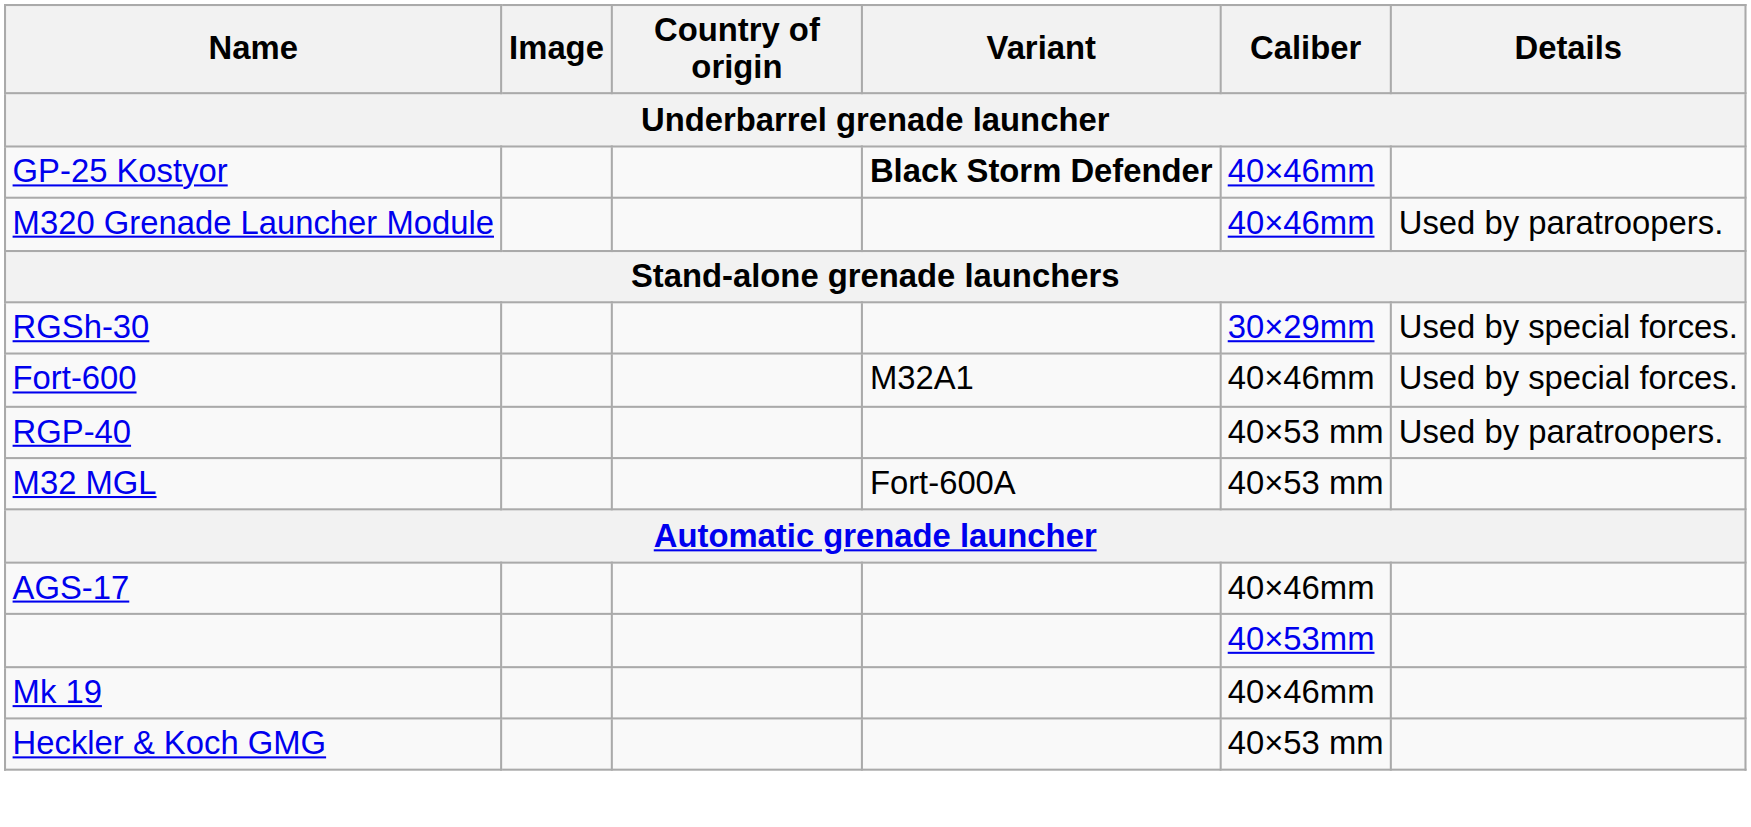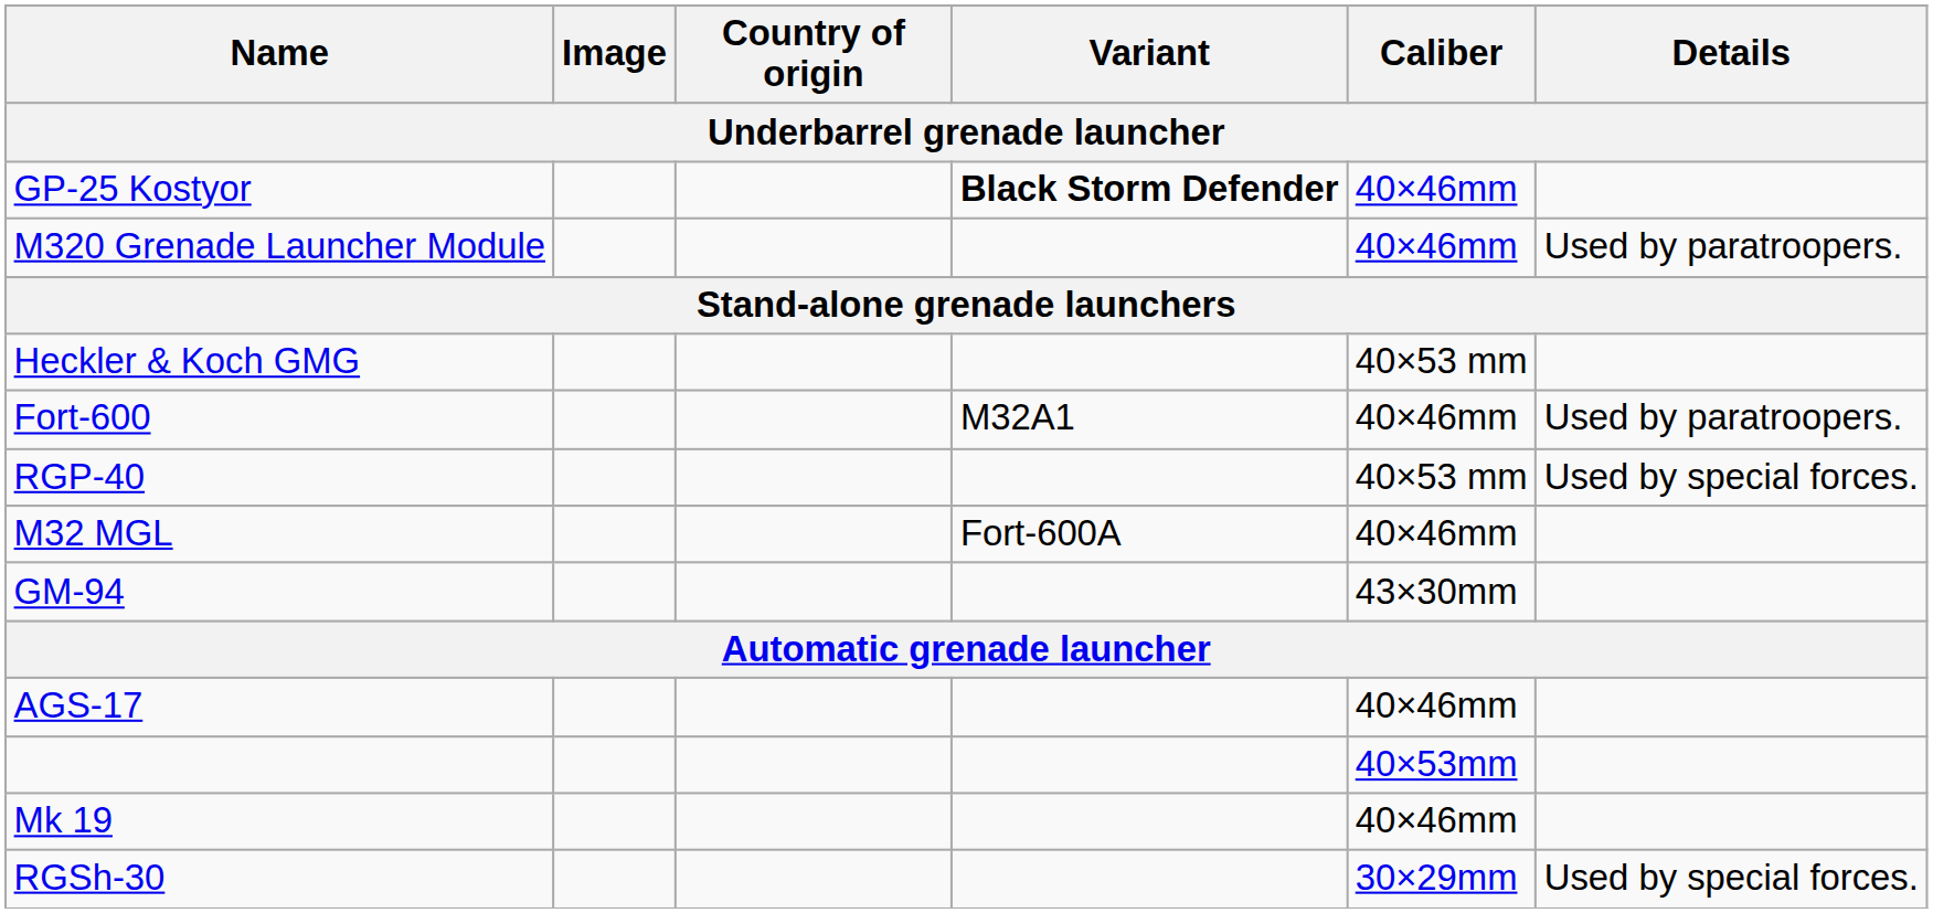rows swapped: RGSh-30 <-> Heckler & Koch GMG
Fort-600 | Details: Used by special forces. -> Used by paratroopers.
RGP-40 | Details: Used by paratroopers. -> Used by special forces.
M32 MGL | Caliber: 40×53 mm -> 40×46mm
+ row: GM-94 | 43×30mm
